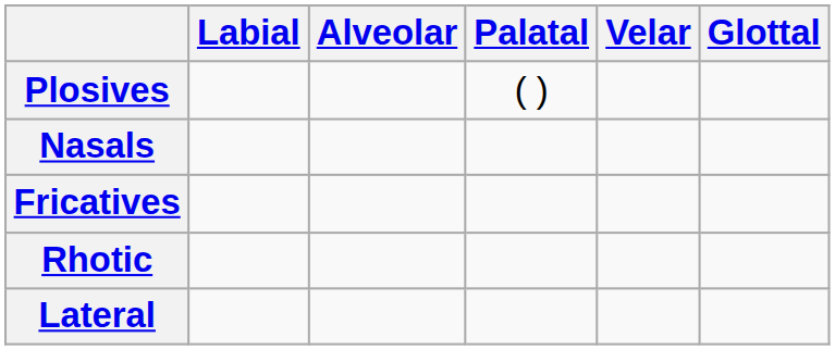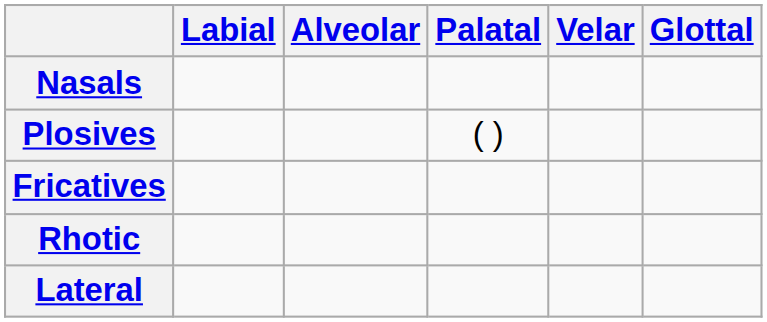rows swapped: Nasals <-> Plosives
